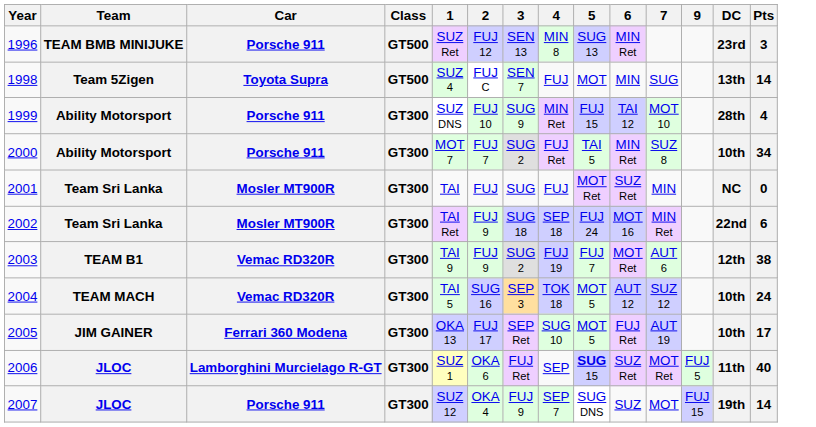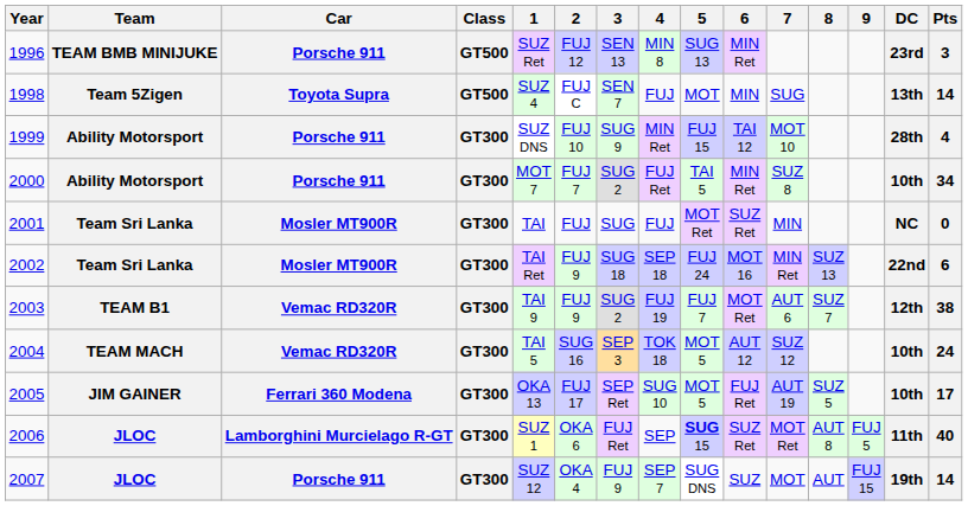+ column: 8 | SUZ 13 | SUZ 7 | SUZ 5 | AUT 8 | AUT
